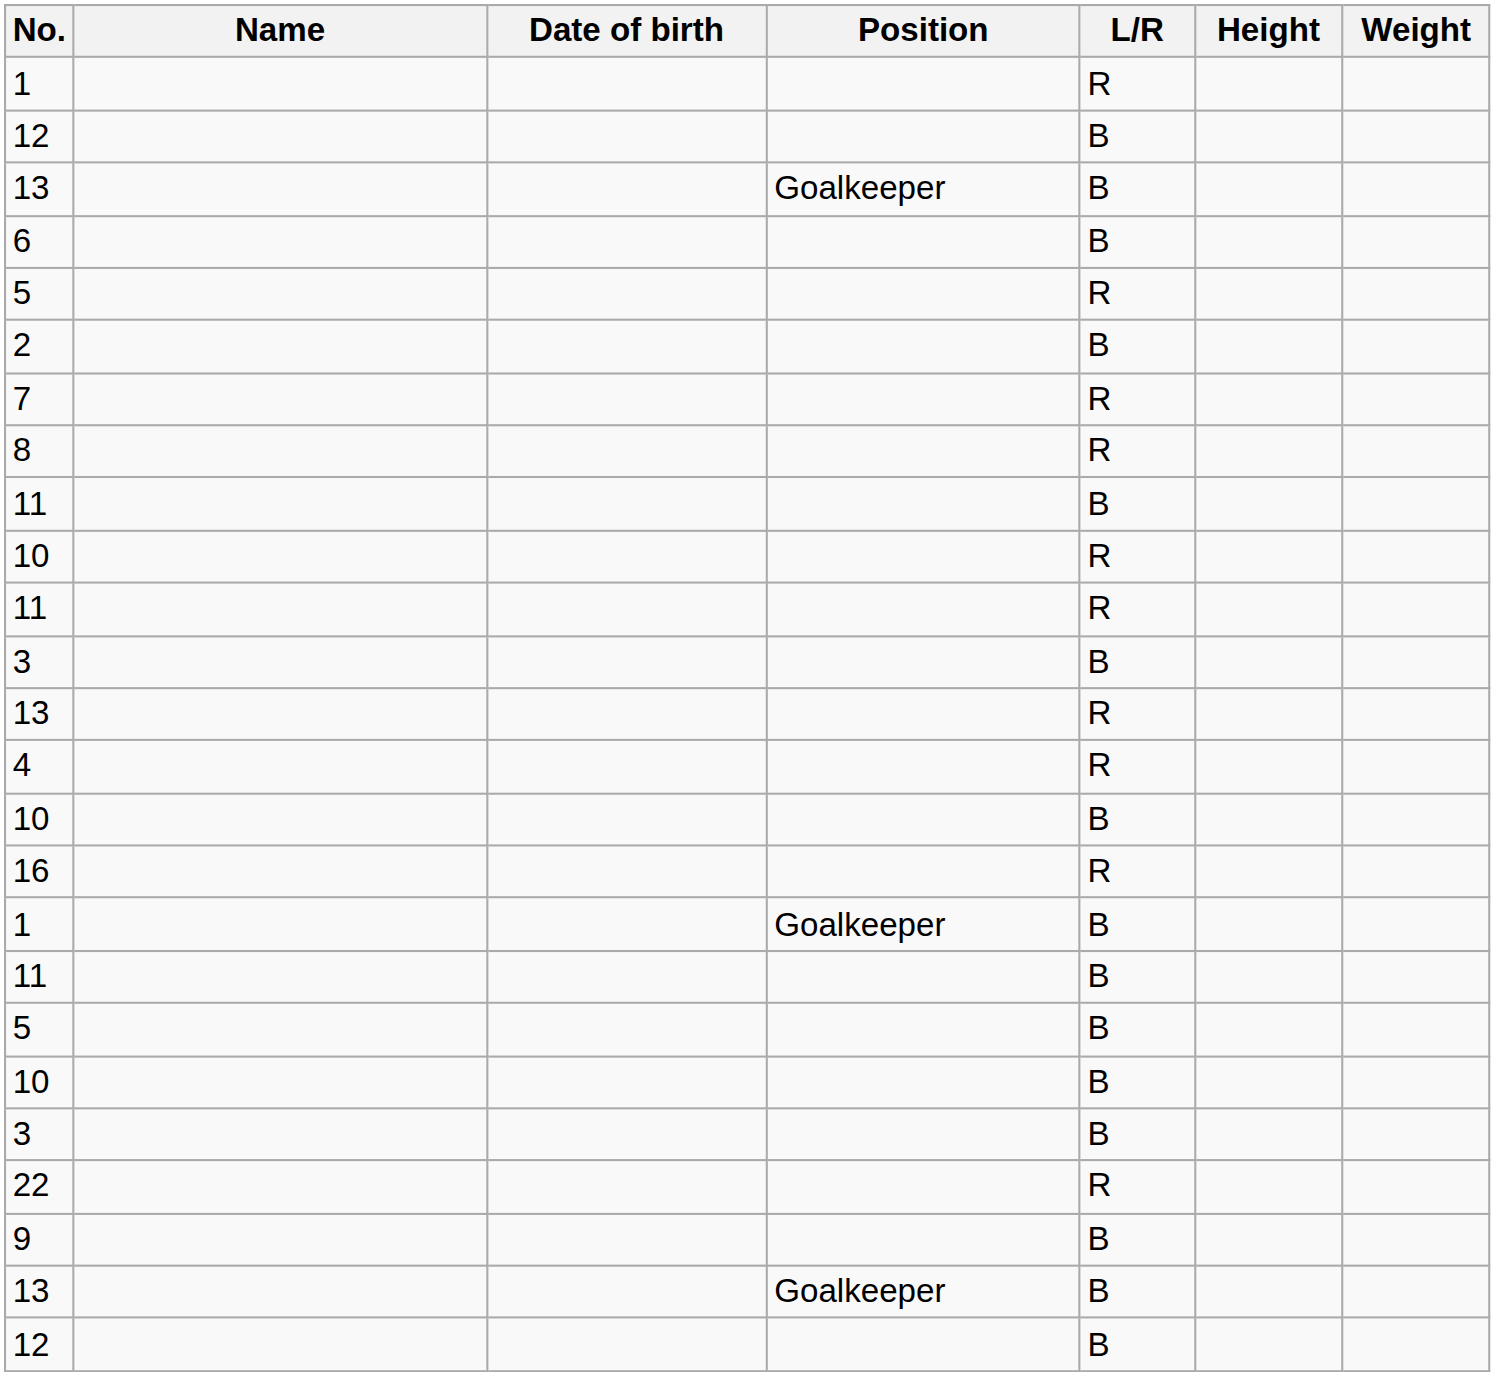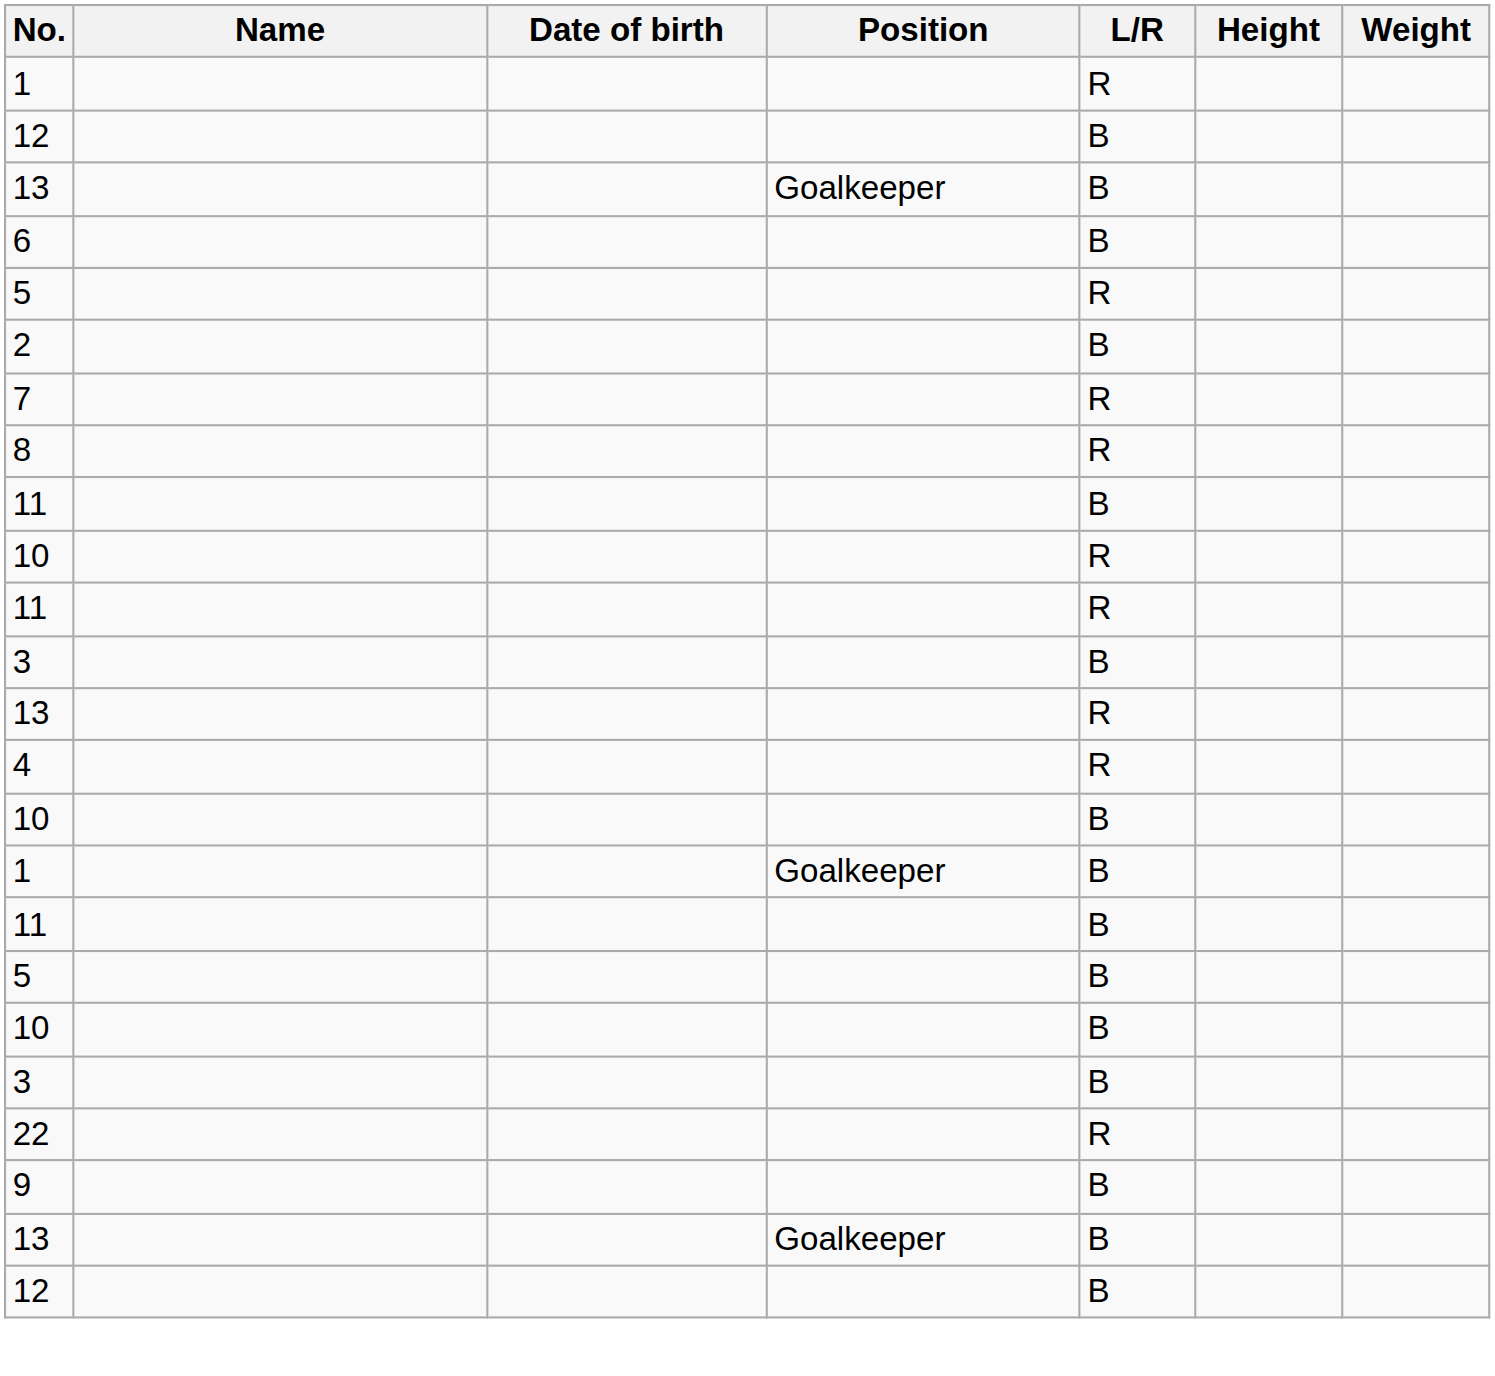- row: 16 | R
